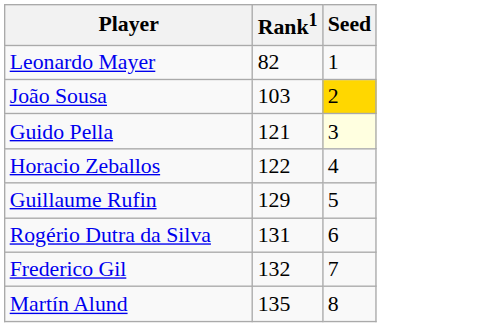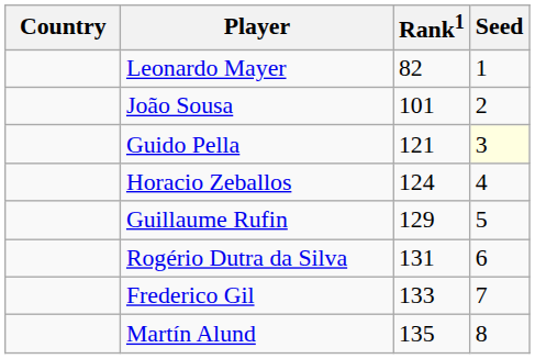+ column: Country
João Sousa | Rank1: 103 -> 101
João Sousa | Seed: gold background -> no background
Horacio Zeballos | Rank1: 122 -> 124
Frederico Gil | Rank1: 132 -> 133
